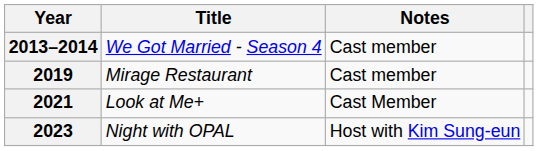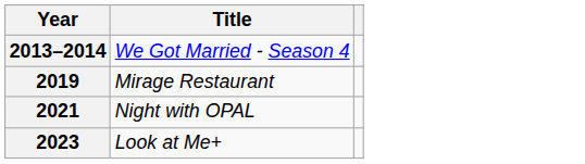- column: Notes | Cast member | Cast member | Cast Member | Host with Kim Sung-eun
2021 | Title: Look at Me+ -> Night with OPAL
2023 | Title: Night with OPAL -> Look at Me+
